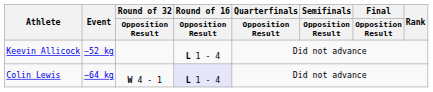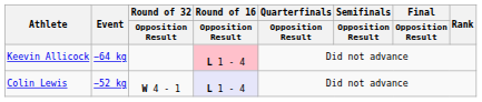Keevin Allicock | Event: −52 kg -> −64 kg
Keevin Allicock | Round of 16 / Opposition Result: no background -> pink background
Colin Lewis | Event: −64 kg -> −52 kg
